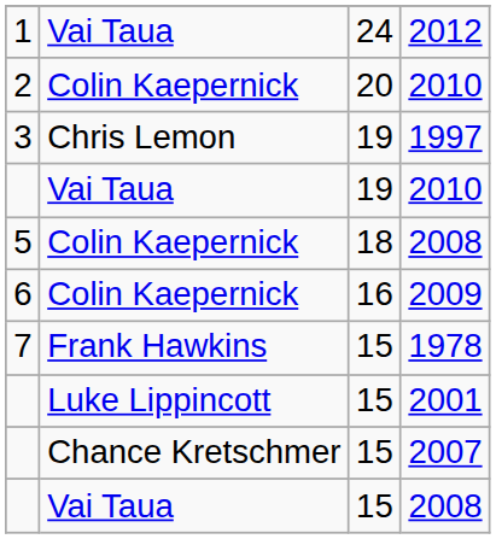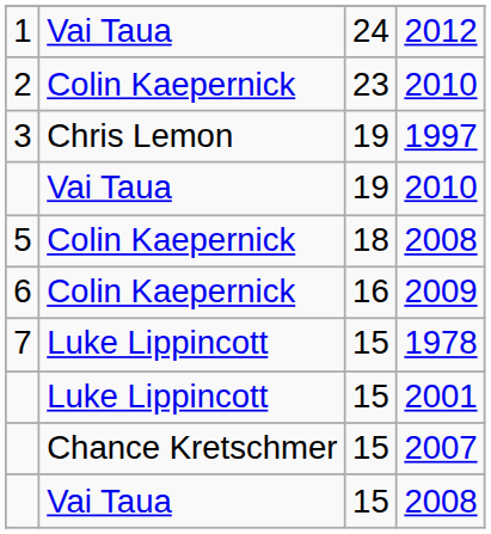2 / 2010 | column 3: 20 -> 23
1978 | column 2: Frank Hawkins -> Luke Lippincott
